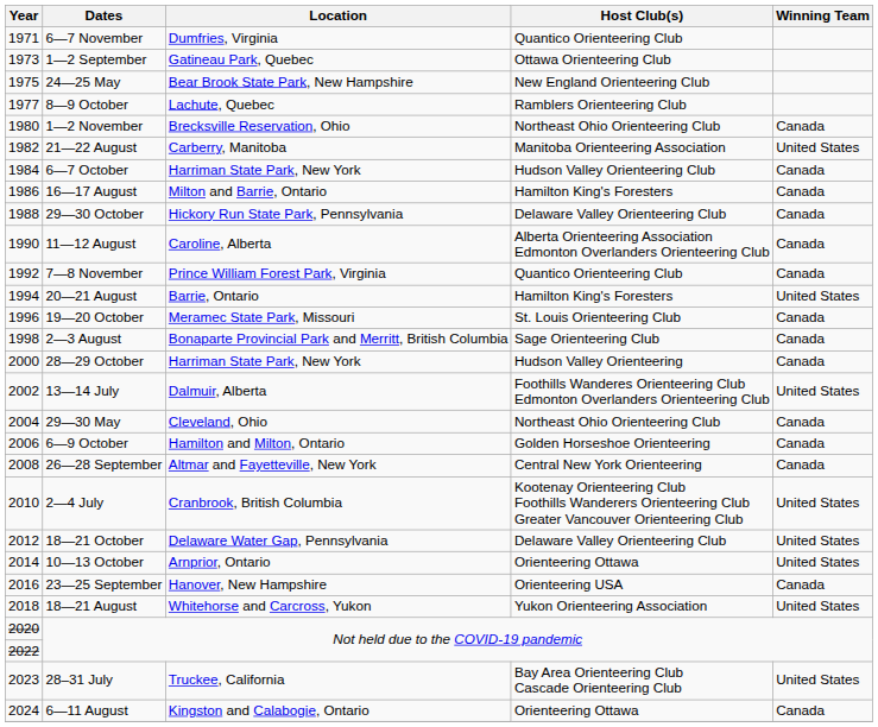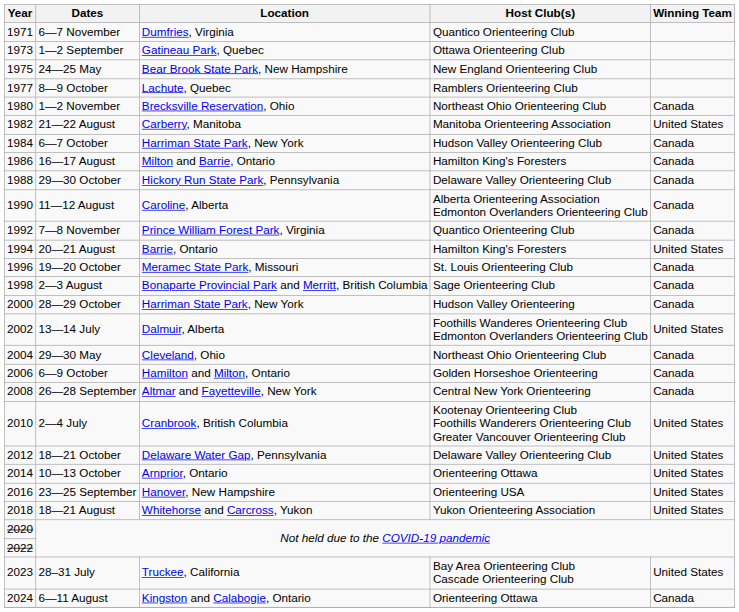23—25 September | Winning Team: Canada -> United States
